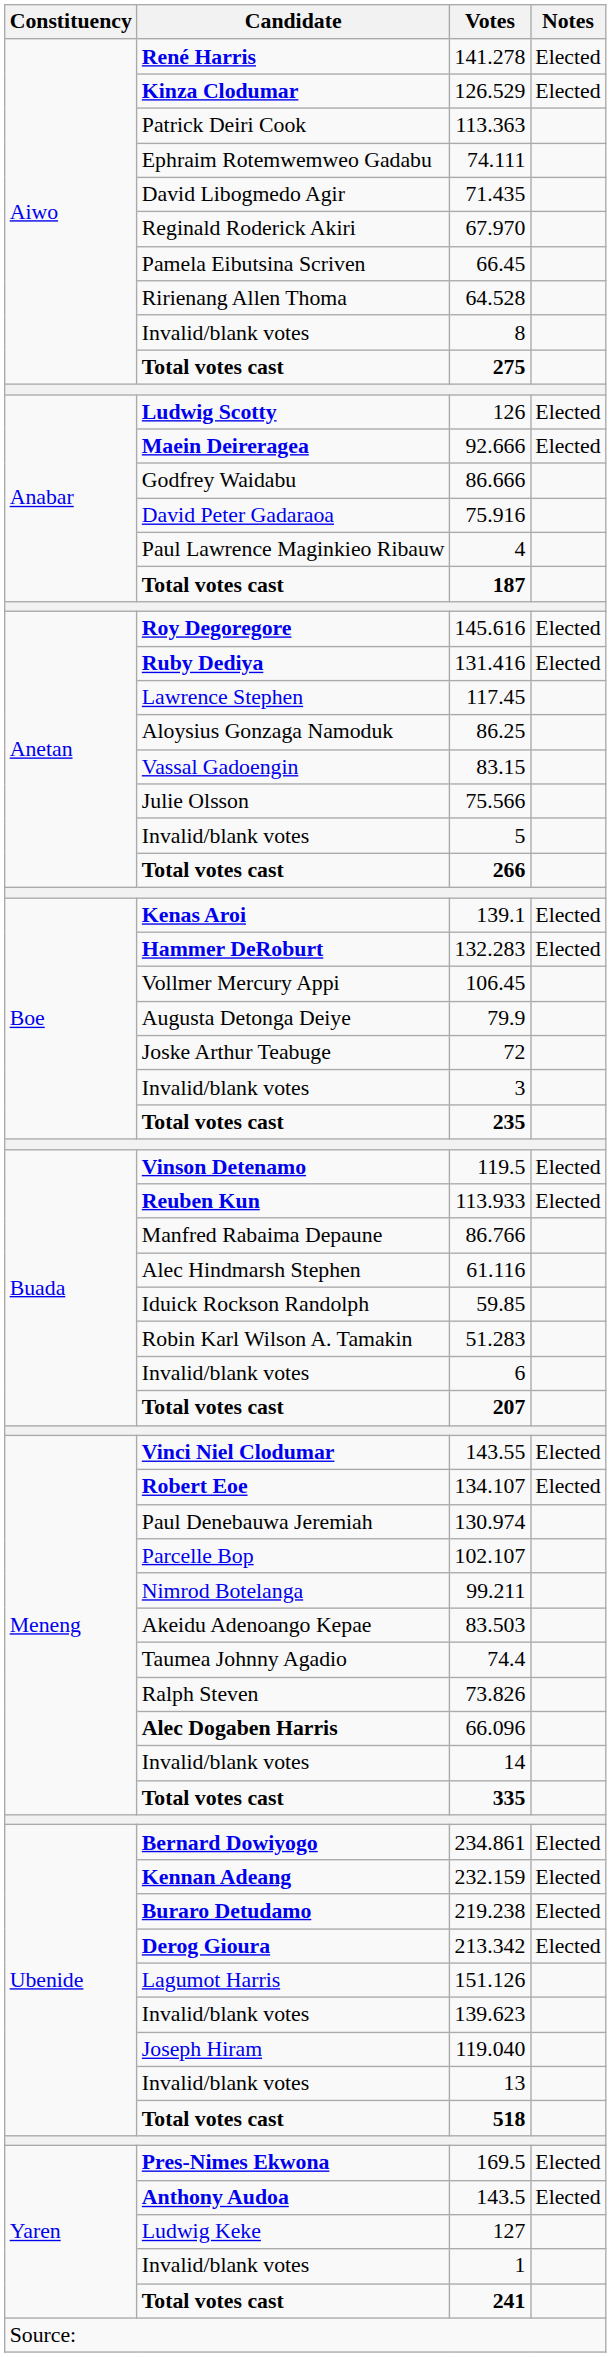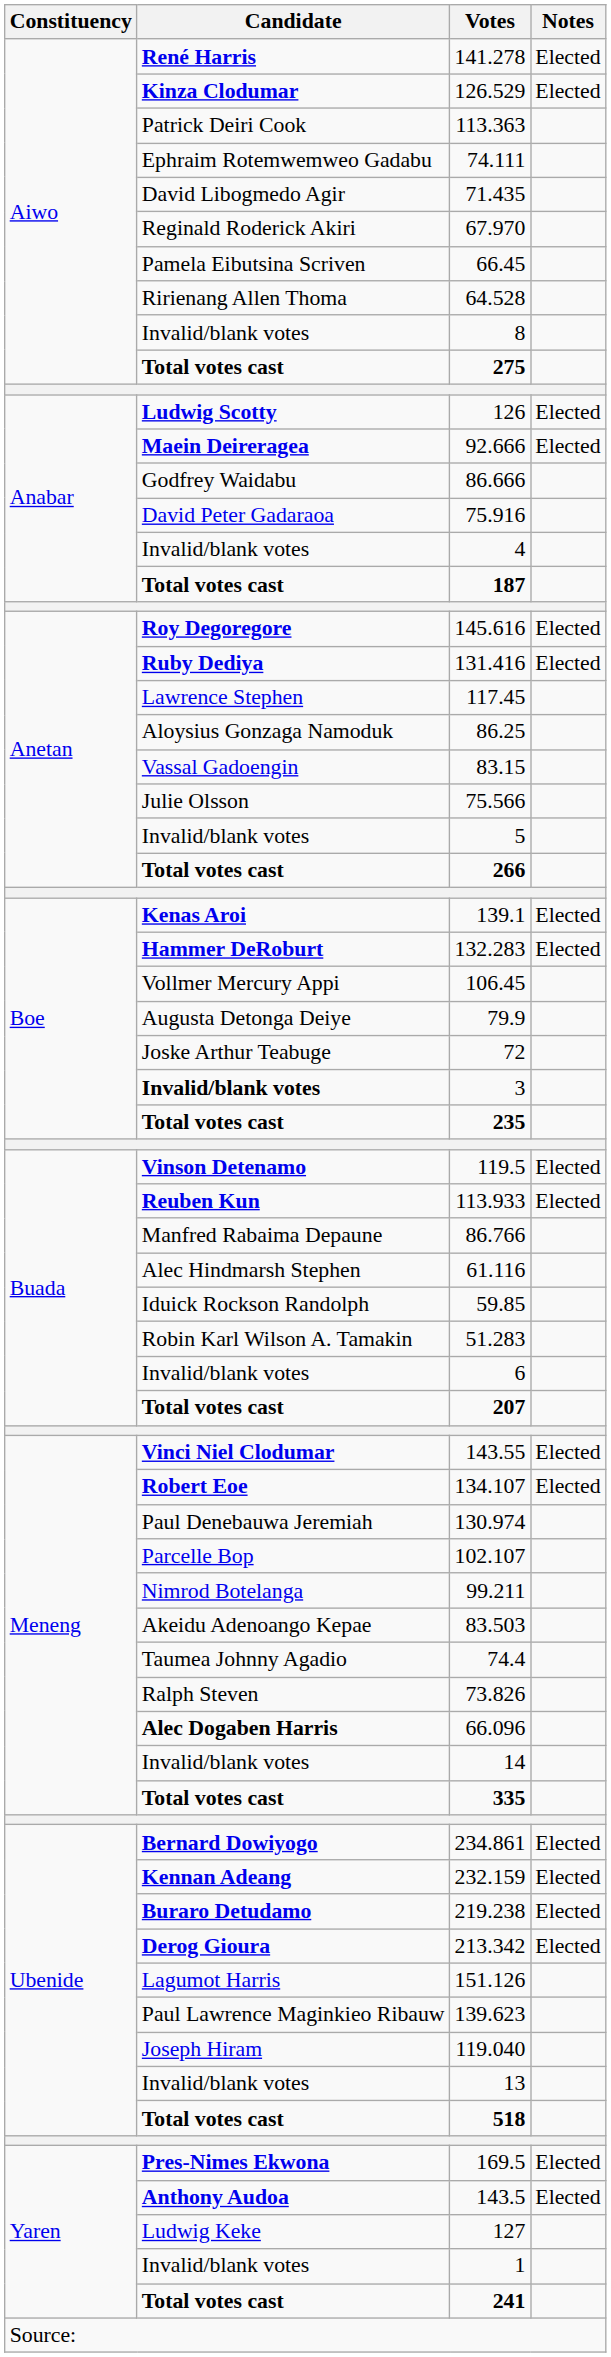4 | Candidate: Paul Lawrence Maginkieo Ribauw -> Invalid/blank votes
3 | Candidate: normal -> bold
139.623 | Candidate: Invalid/blank votes -> Paul Lawrence Maginkieo Ribauw
